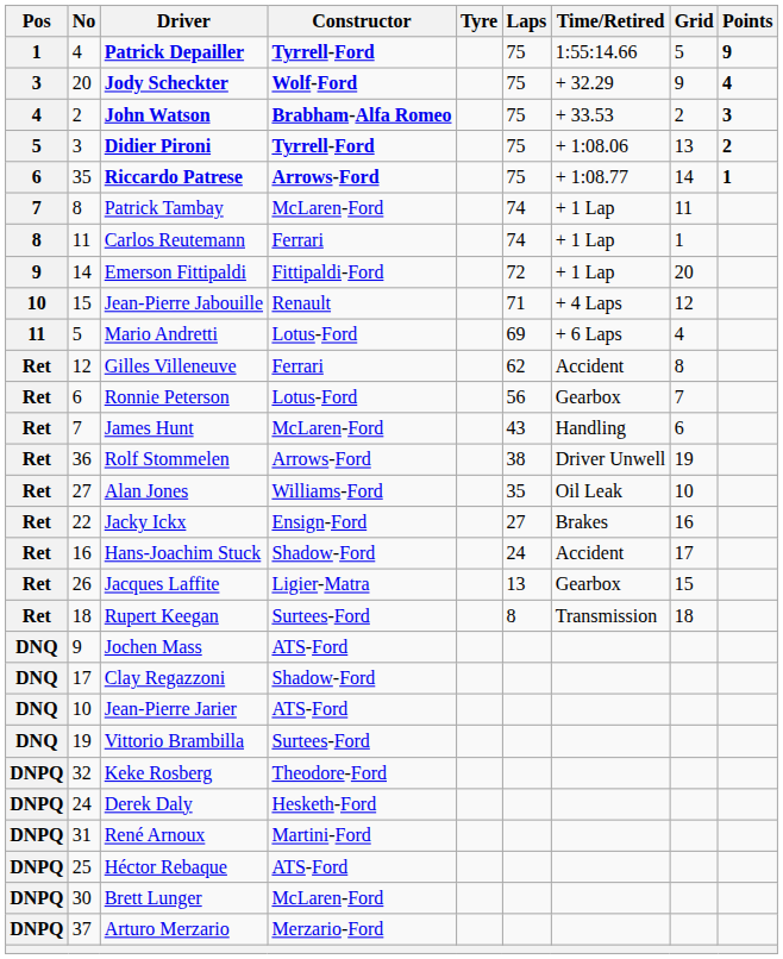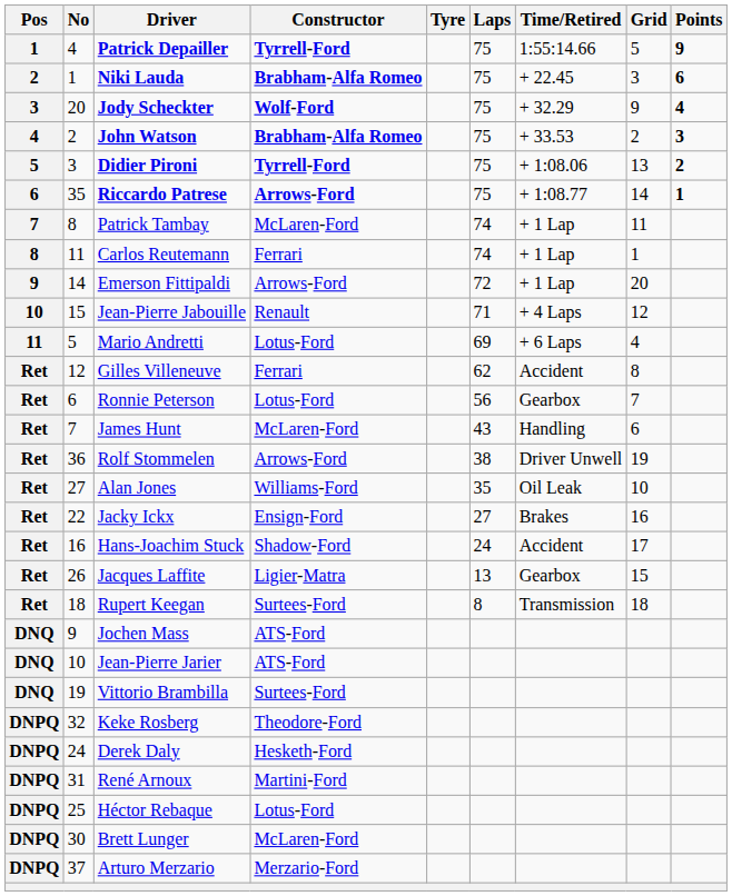+ row: 2 | 1 | Niki Lauda | Brabham-Alfa Romeo | 75 | + 22.45 | 3 | 6
Emerson Fittipaldi | Constructor: Fittipaldi-Ford -> Arrows-Ford
- row: DNQ | 17 | Clay Regazzoni | Shadow-Ford
Héctor Rebaque | Constructor: ATS-Ford -> Lotus-Ford
